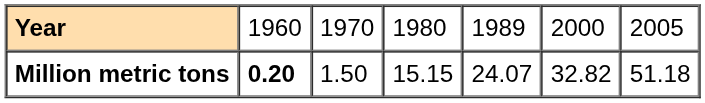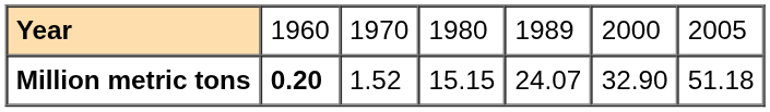Million metric tons | column 3: 1.50 -> 1.52
Million metric tons | column 6: 32.82 -> 32.90
